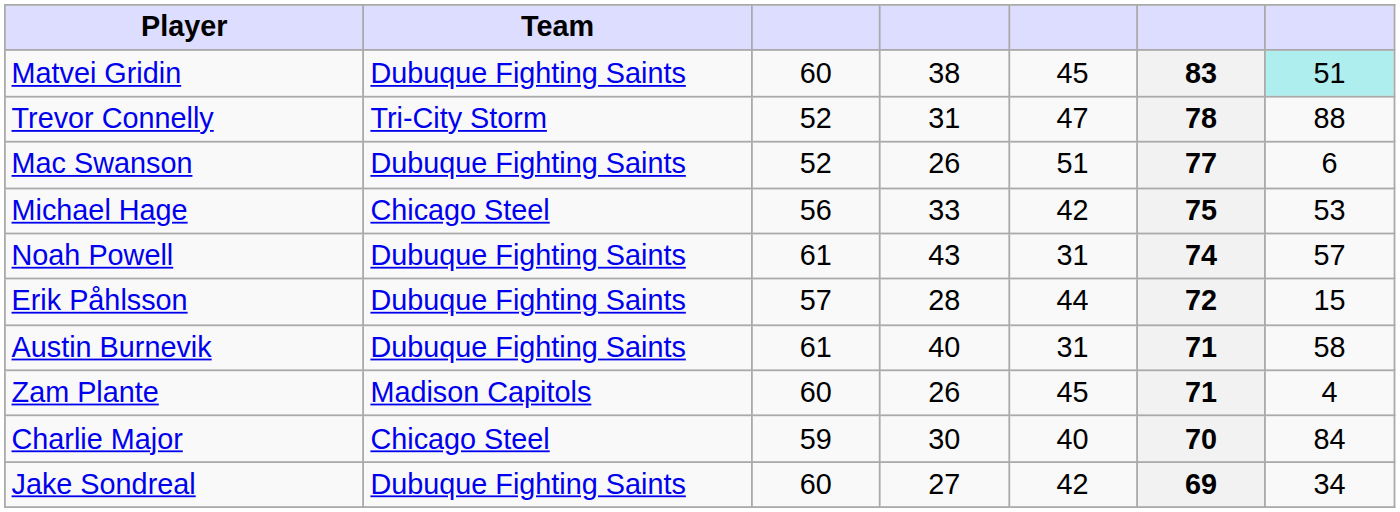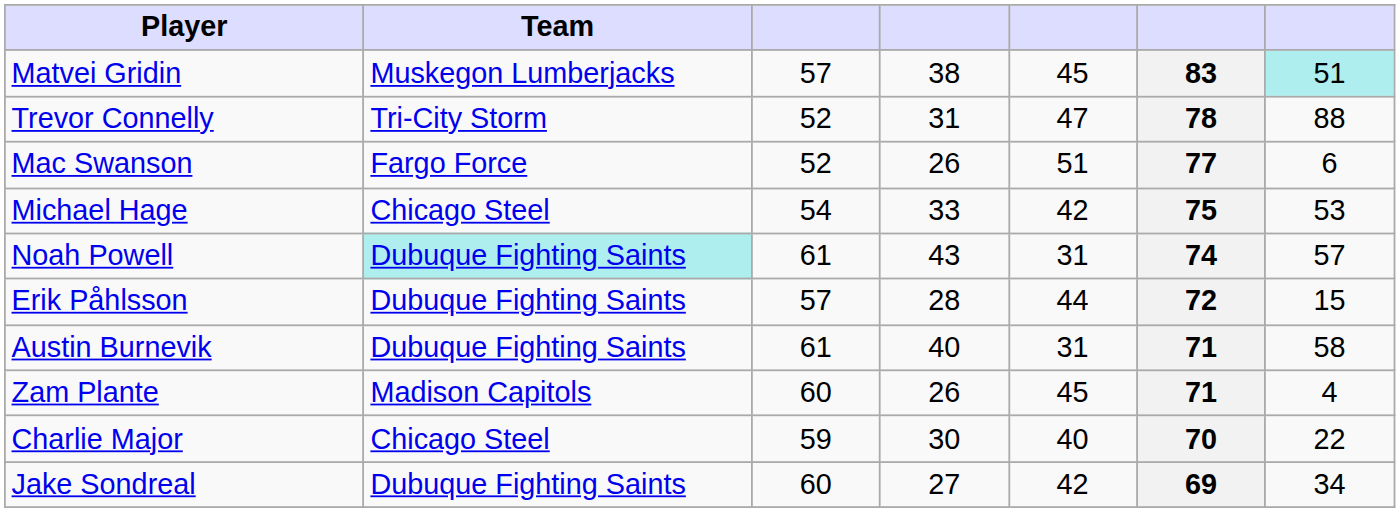Matvei Gridin | Team: Dubuque Fighting Saints -> Muskegon Lumberjacks
Matvei Gridin | column 3: 60 -> 57
Mac Swanson | Team: Dubuque Fighting Saints -> Fargo Force
Michael Hage | column 3: 56 -> 54
Noah Powell | Team: no background -> paleturquoise background
Charlie Major | column 7: 84 -> 22
